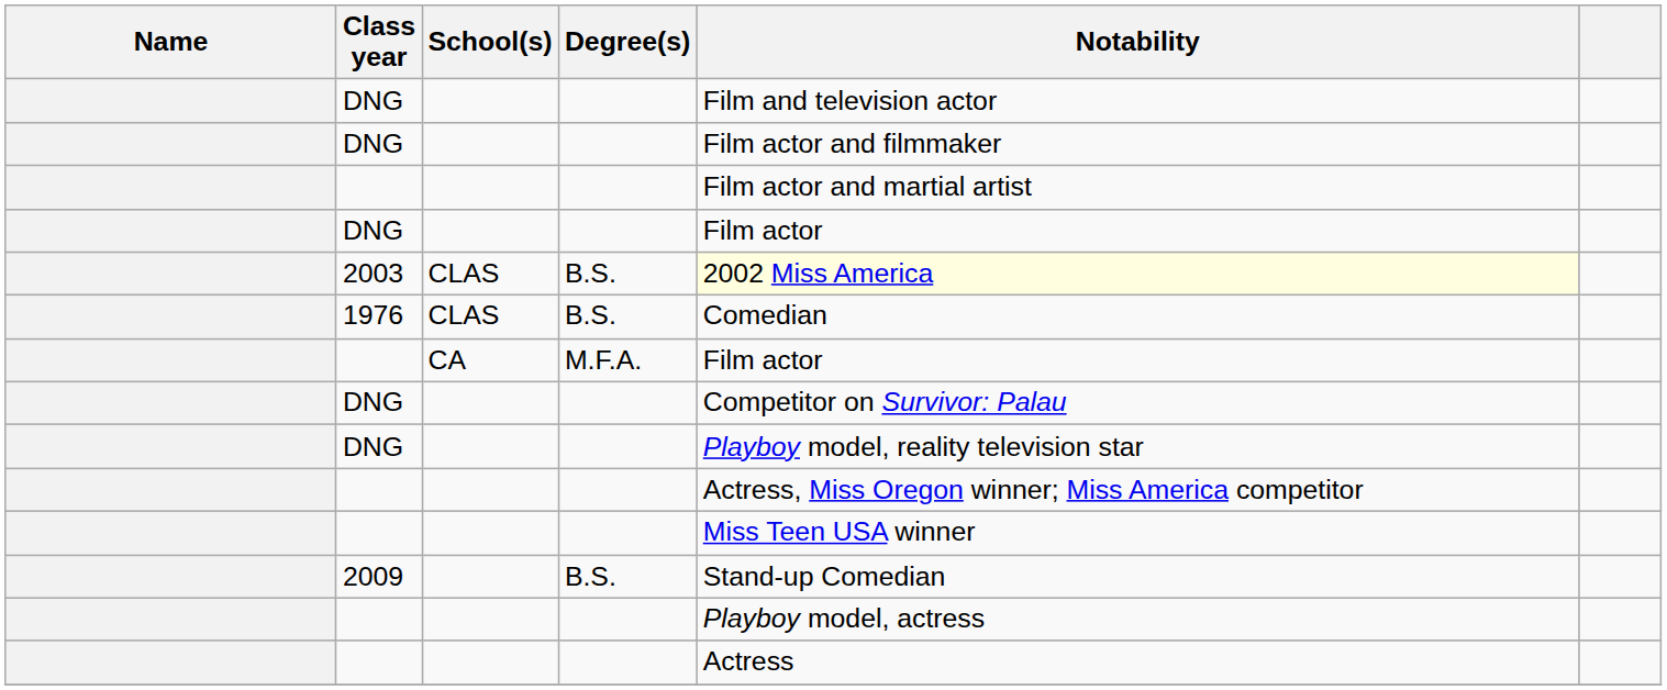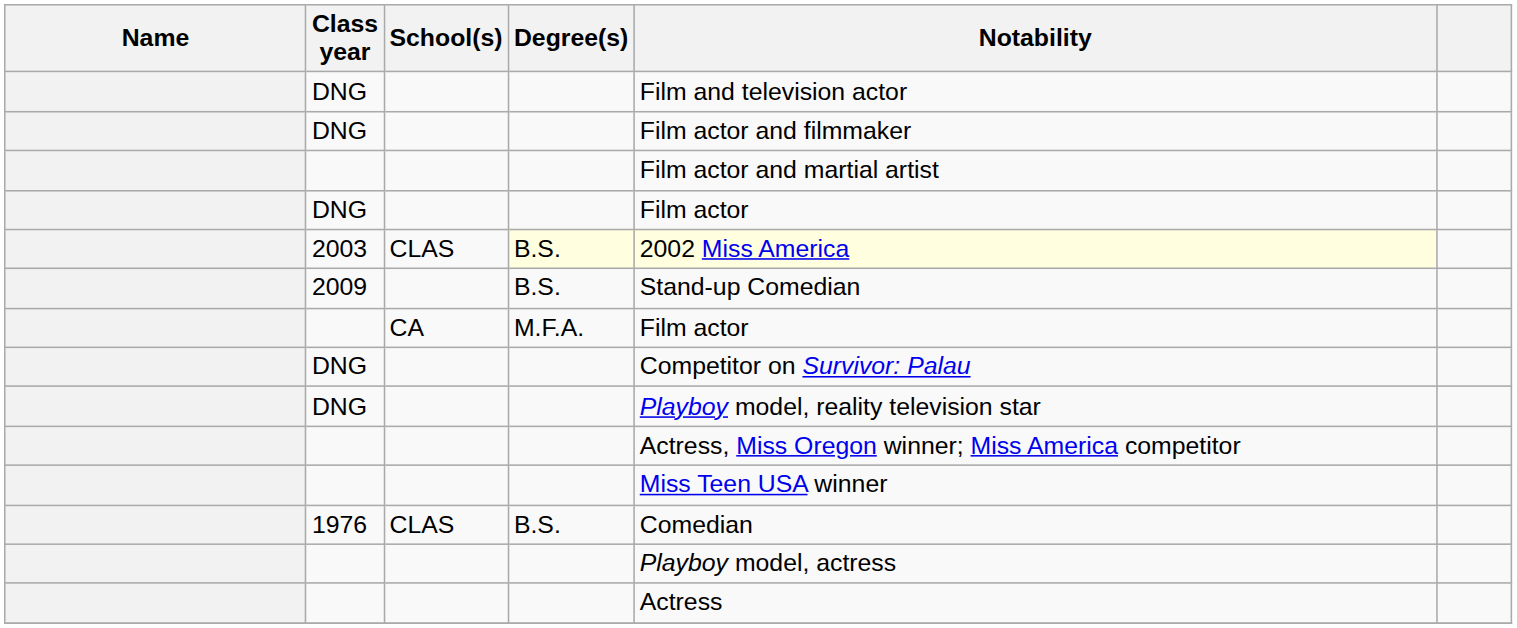2003 | Degree(s): no background -> lightyellow background
rows swapped: 2009 <-> 1976
